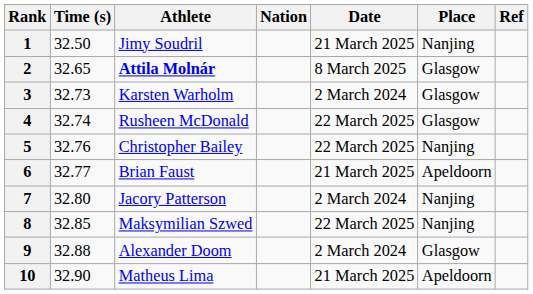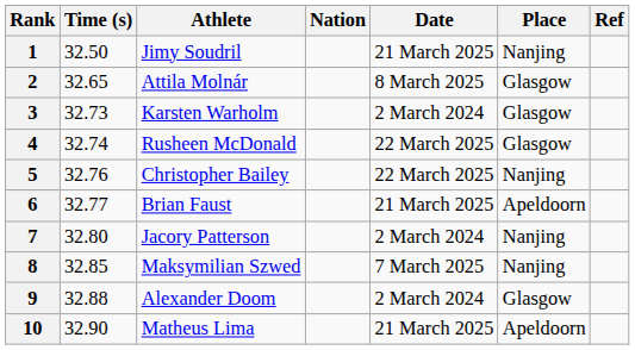2 | Athlete: bold -> normal
8 | Date: 22 March 2025 -> 7 March 2025
